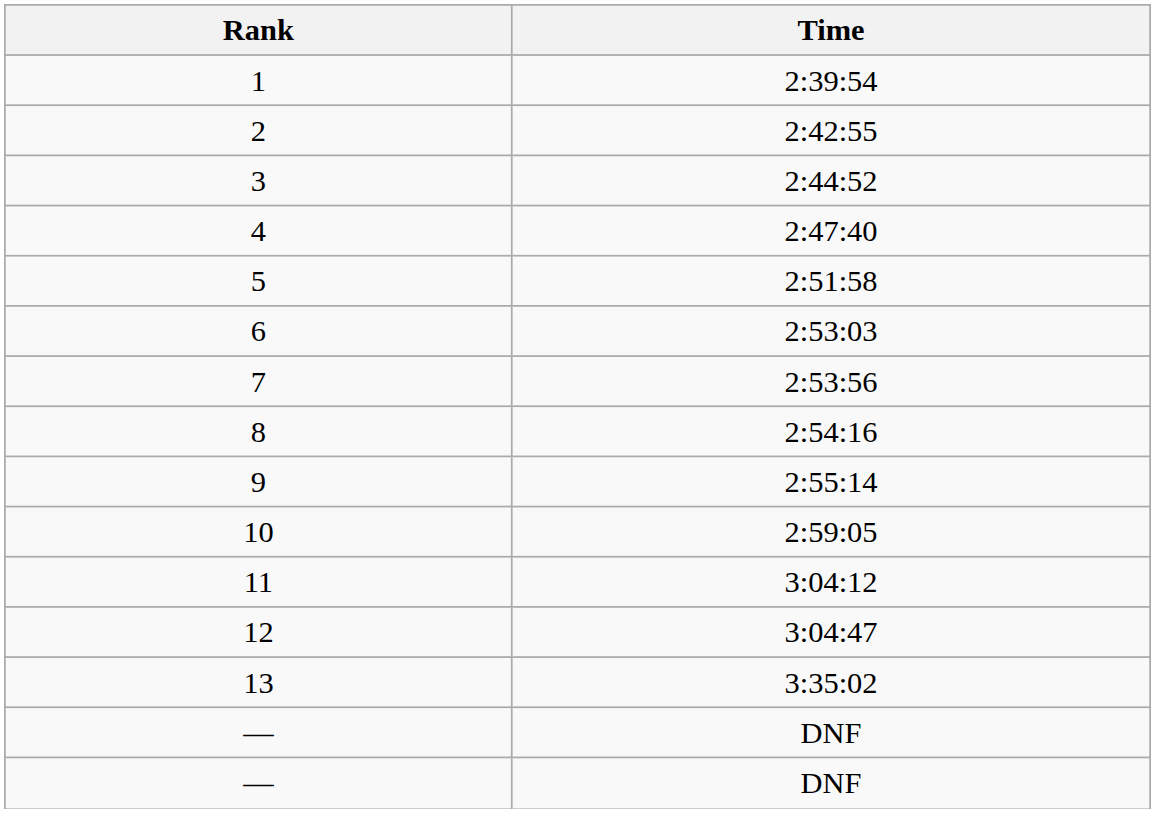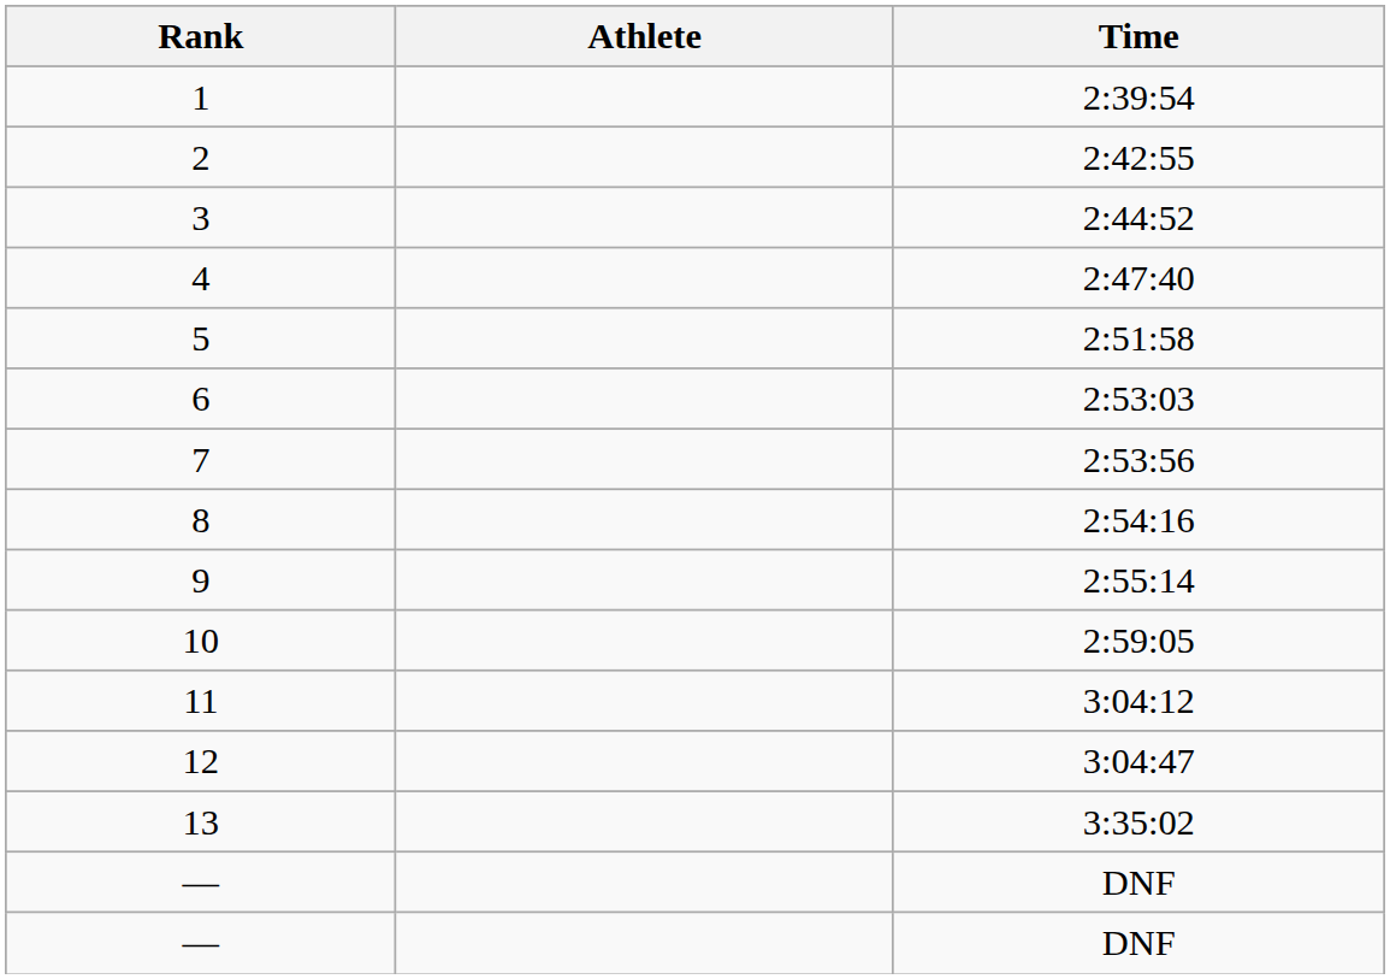+ column: Athlete
